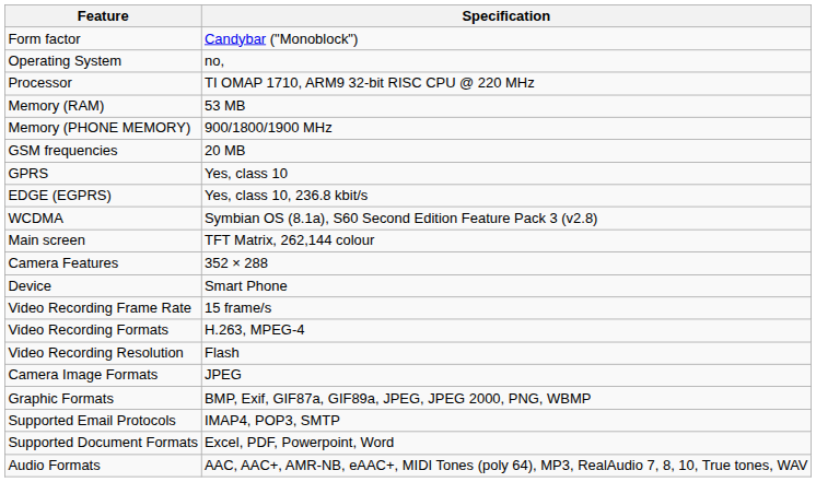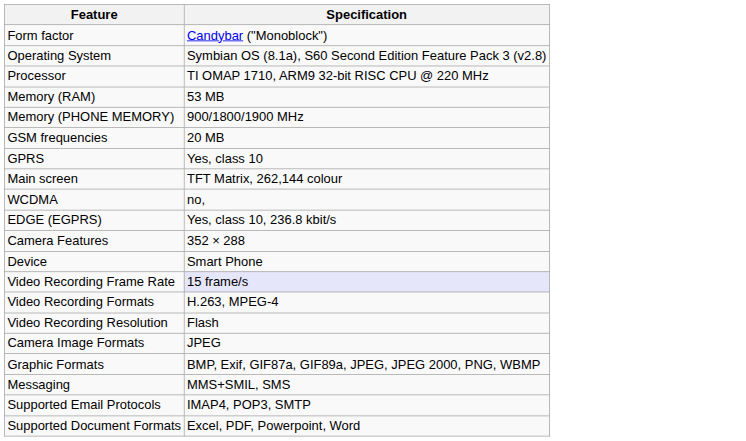Operating System | Specification: no, -> Symbian OS (8.1a), S60 Second Edition Feature Pack 3 (v2.8)
rows swapped: EDGE (EGPRS) <-> Main screen
WCDMA | Specification: Symbian OS (8.1a), S60 Second Edition Feature Pack 3 (v2.8) -> no,
Video Recording Frame Rate | Specification: no background -> lavender background
+ row: Messaging | MMS+SMIL, SMS
- row: Audio Formats | AAC, AAC+, AMR-NB, eAAC+, MIDI Tones (poly 64), MP3, RealAudio 7, 8, 10, True tones, WAV
